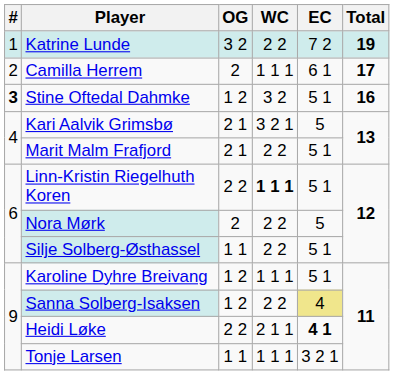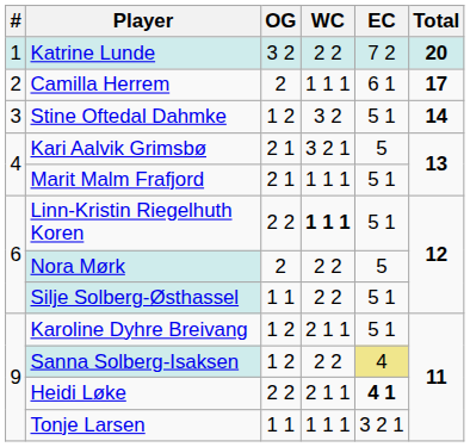Katrine Lunde | Total: 19 -> 20
Stine Oftedal Dahmke | #: bold -> normal
Stine Oftedal Dahmke | Total: 16 -> 14
Marit Malm Frafjord | WC: 2 2 -> 1 1 1
Karoline Dyhre Breivang | WC: 1 1 1 -> 2 1 1
